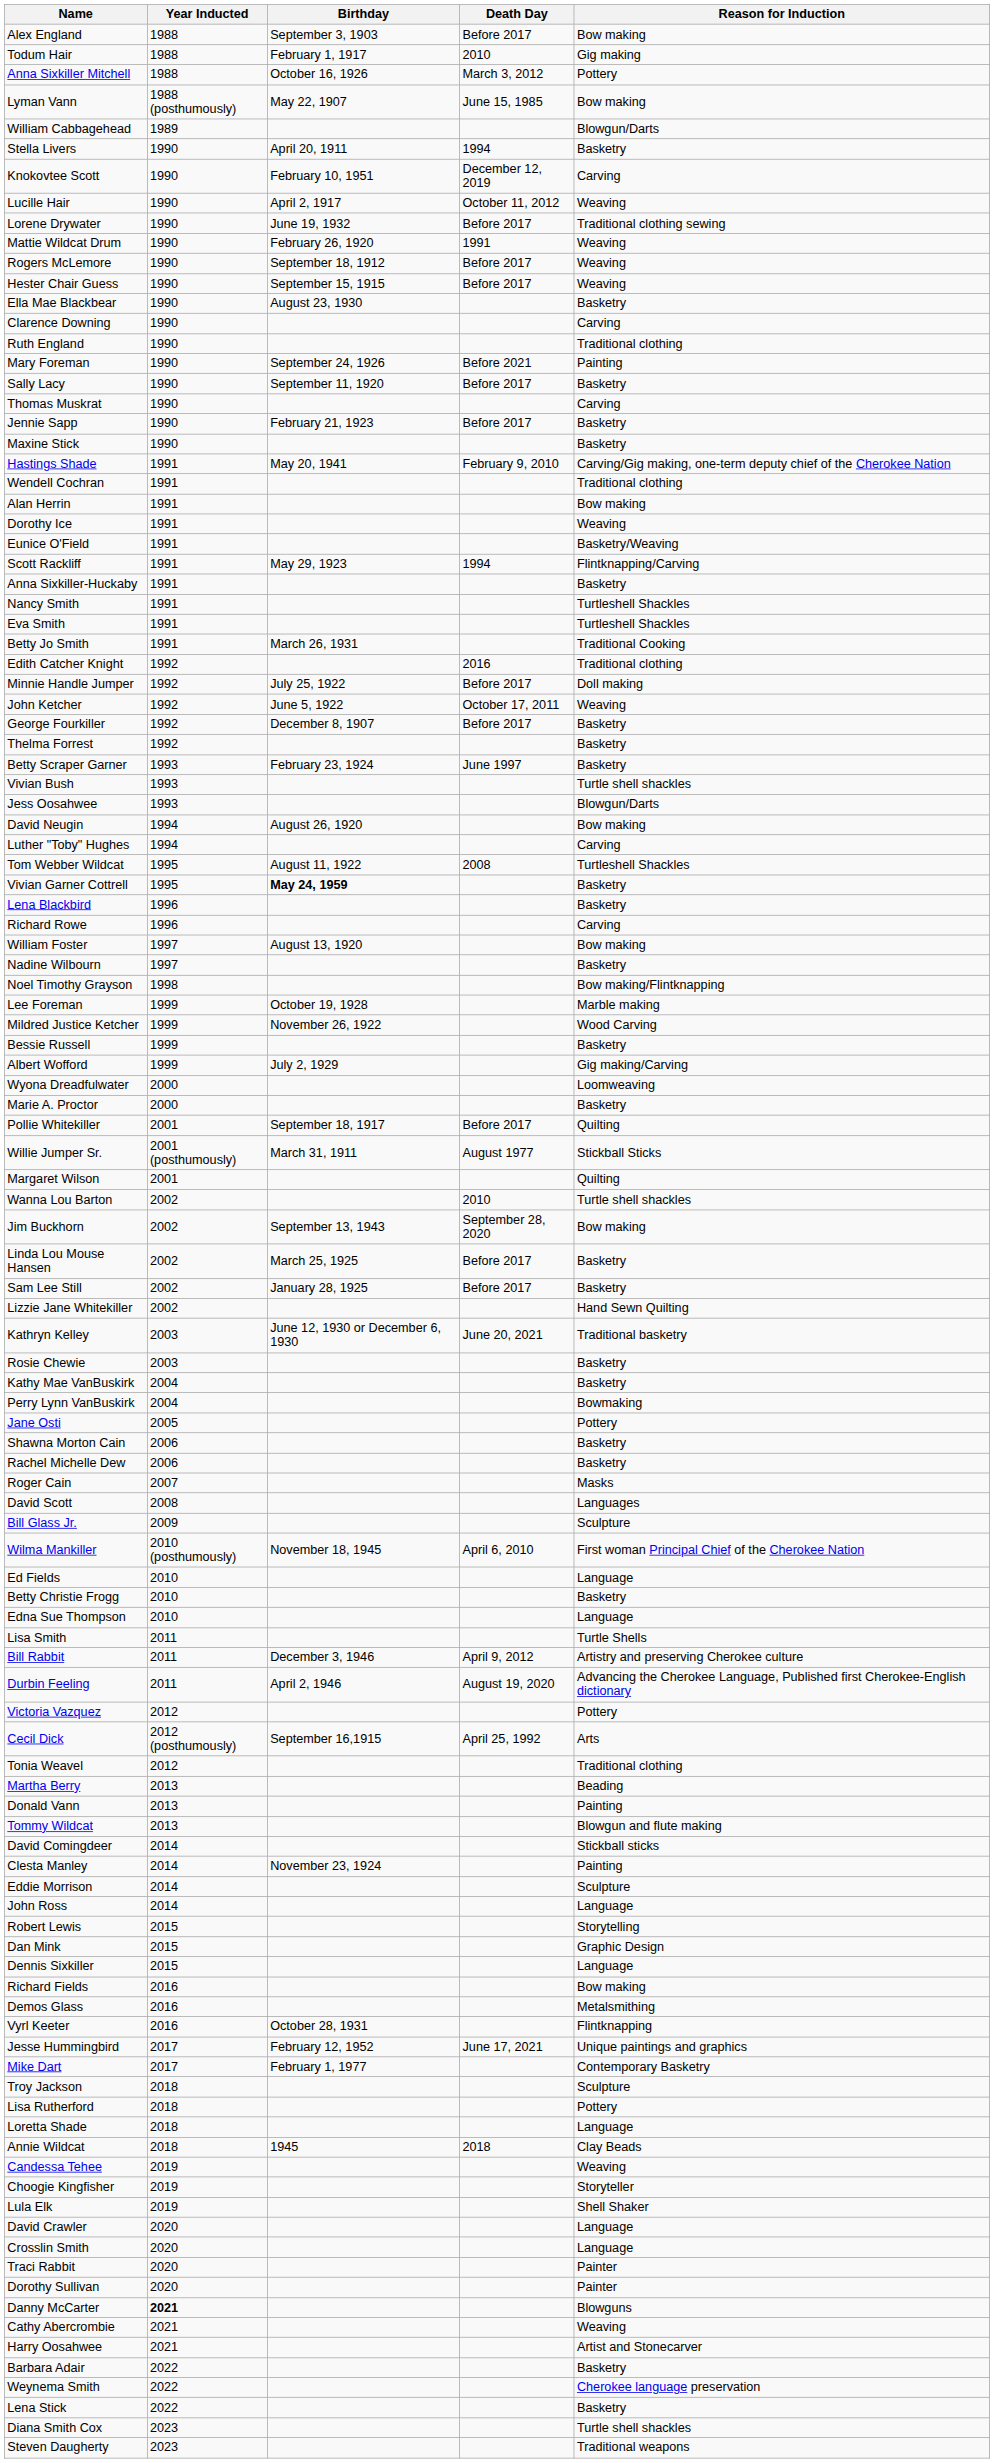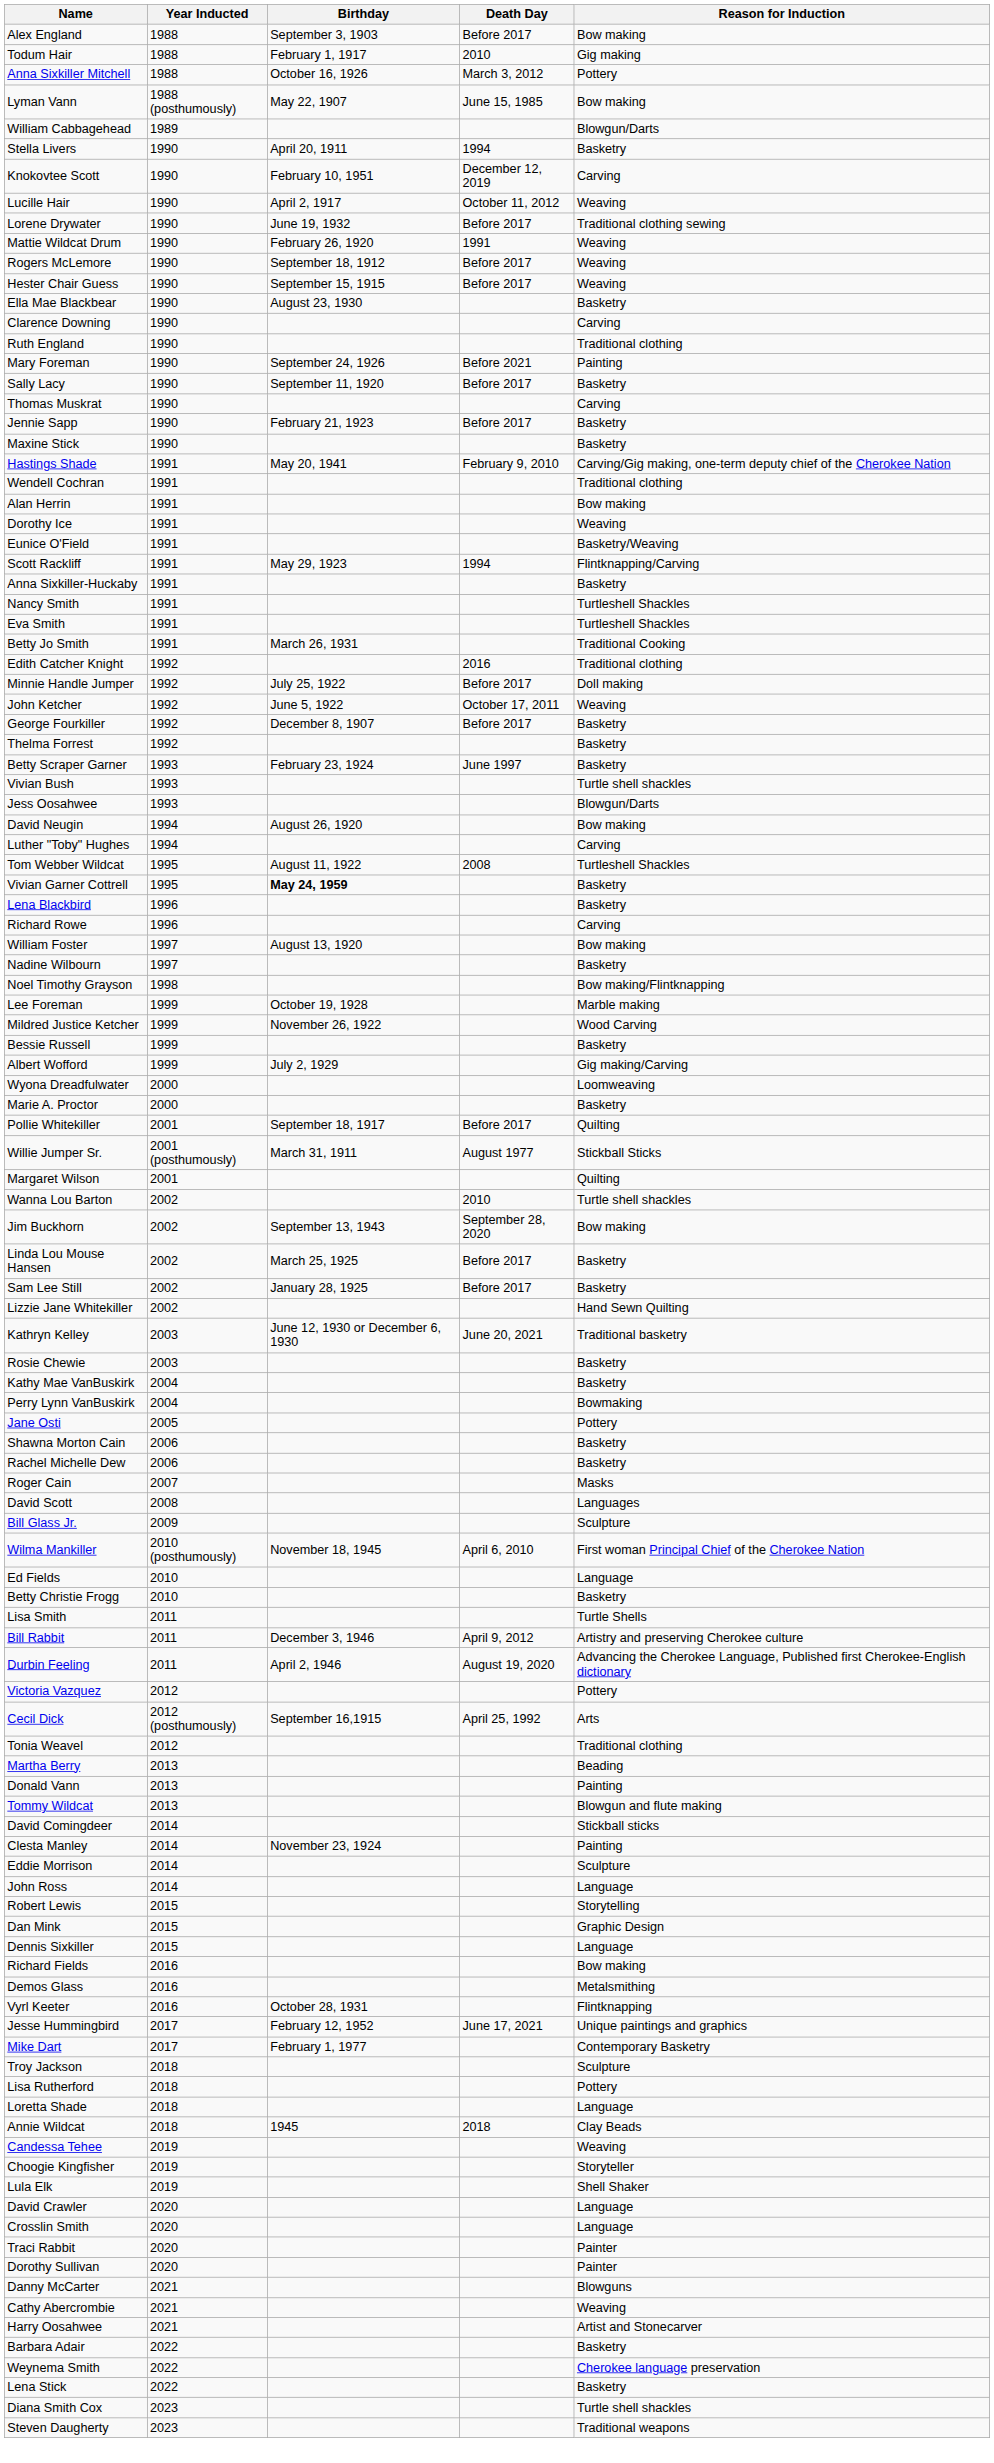- row: Edna Sue Thompson | 2010 | Language
Danny McCarter | Year Inducted: bold -> normal
